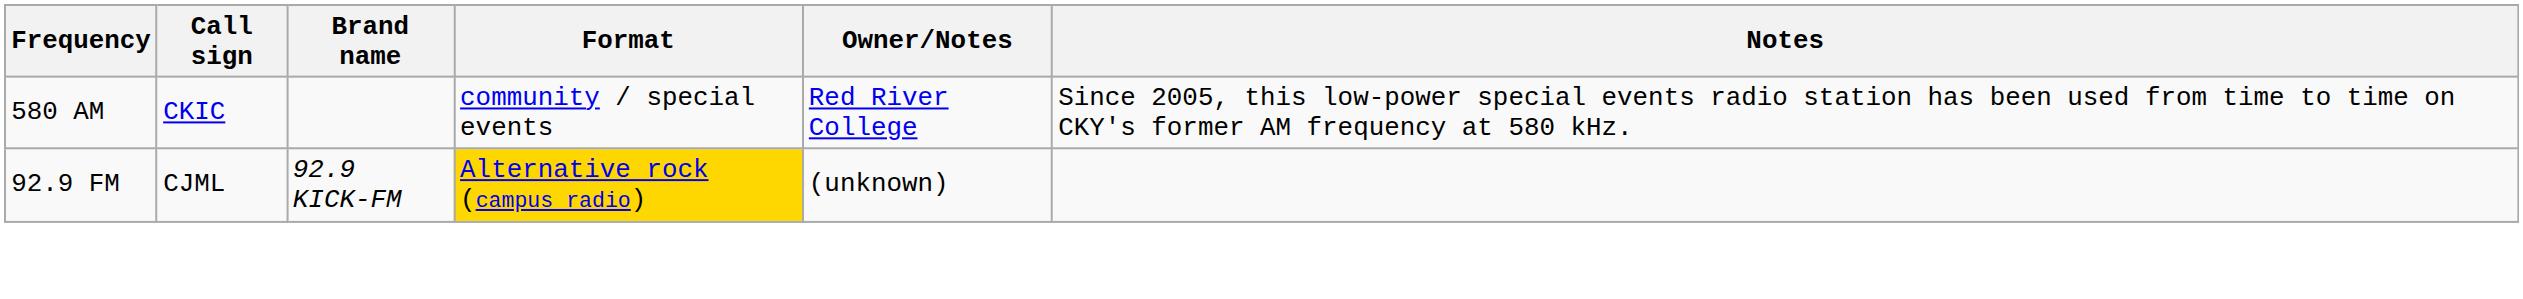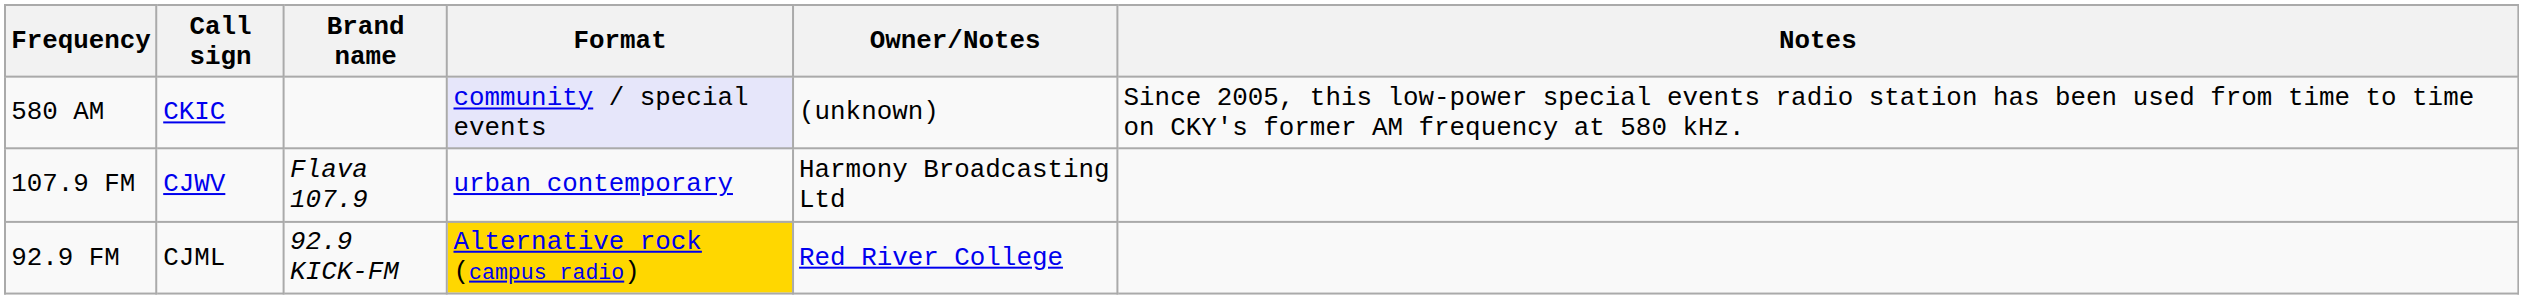580 AM | Format: no background -> lavender background
580 AM | Owner/Notes: Red River College -> (unknown)
+ row: 107.9 FM | CJWV | Flava 107.9 | urban contemporary | Harmony Broadcasting Ltd
92.9 FM | Owner/Notes: (unknown) -> Red River College
